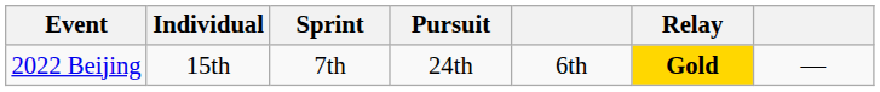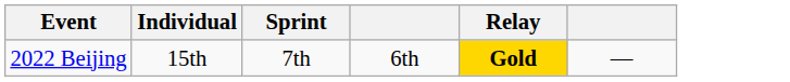- column: Pursuit | 24th
